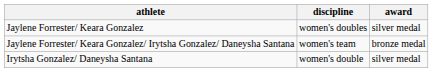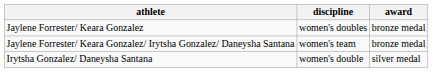Jaylene Forrester/ Keara Gonzalez | award: silver medal -> bronze medal
